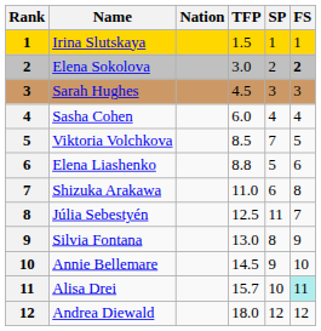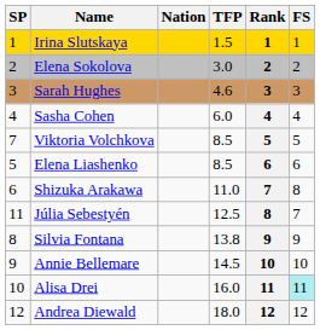columns swapped: Rank <-> SP
Elena Sokolova | FS: bold -> normal
Sarah Hughes | TFP: 4.5 -> 4.6
Elena Liashenko | TFP: 8.8 -> 8.5
Silvia Fontana | TFP: 13.0 -> 13.8
Alisa Drei | TFP: 15.7 -> 16.0
